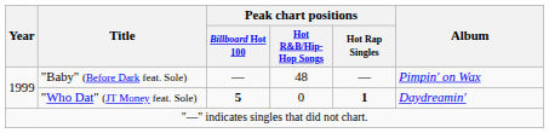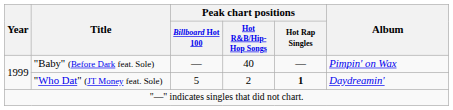"Baby" (Before Dark feat. Sole) | Peak chart positions / Hot R&B/Hip-Hop Songs: 48 -> 40
"Who Dat" (JT Money feat. Sole) | Peak chart positions / Billboard Hot 100: bold -> normal
"Who Dat" (JT Money feat. Sole) | Peak chart positions / Hot R&B/Hip-Hop Songs: 0 -> 2
